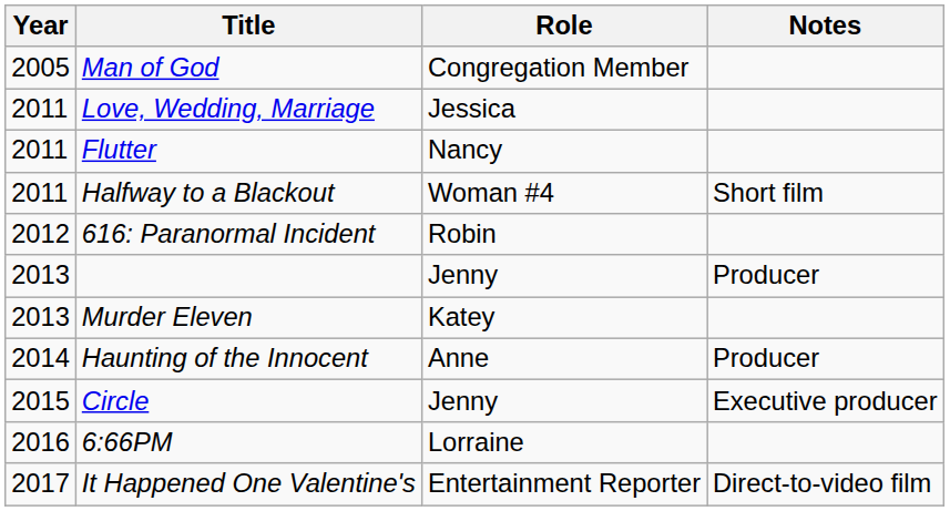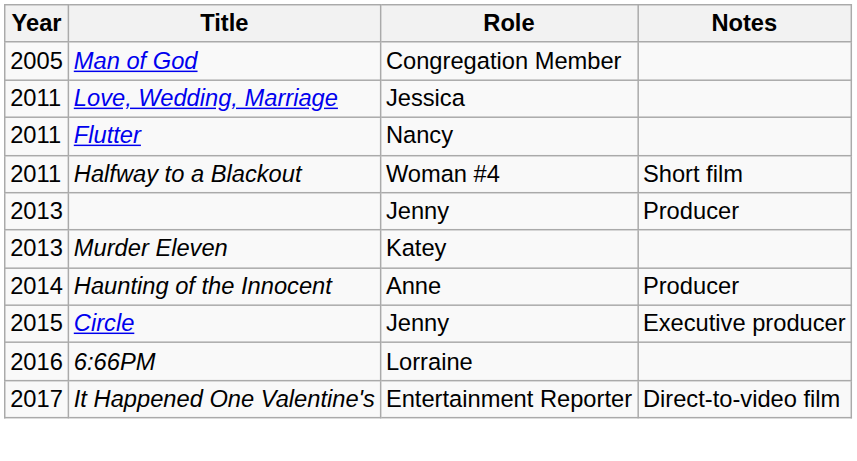- row: 2012 | 616: Paranormal Incident | Robin
